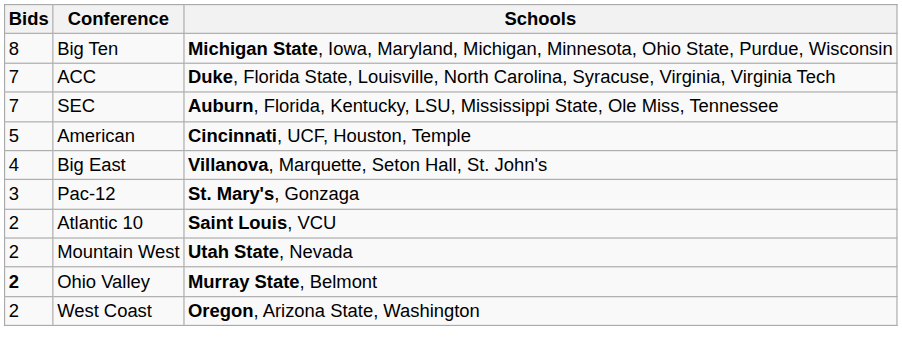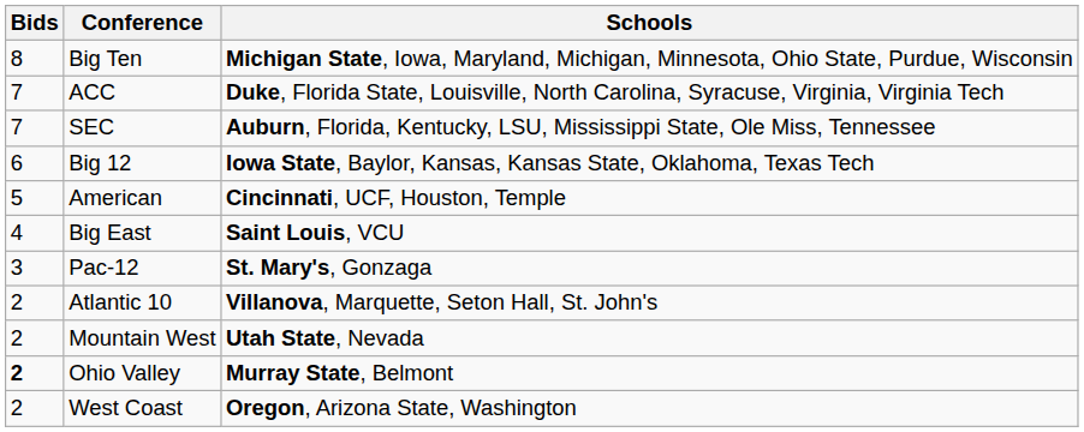+ row: 6 | Big 12 | Iowa State, Baylor, Kansas, Kansas State, Oklahoma, Texas Tech
Big East | Schools: Villanova, Marquette, Seton Hall, St. John's -> Saint Louis, VCU
Atlantic 10 | Schools: Saint Louis, VCU -> Villanova, Marquette, Seton Hall, St. John's
